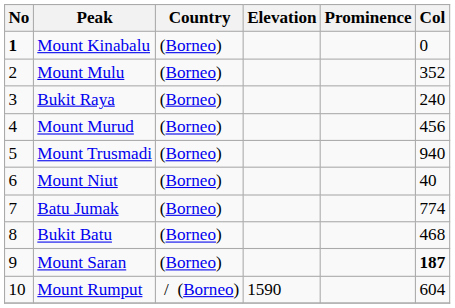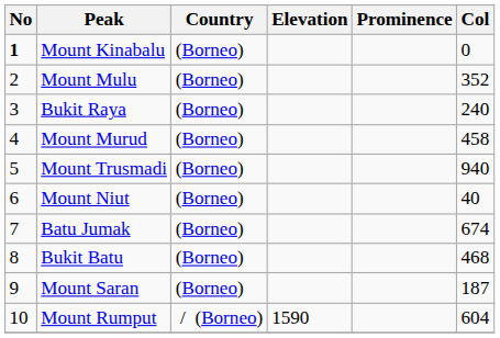Mount Murud | Col: 456 -> 458
Batu Jumak | Col: 774 -> 674
Mount Saran | Col: bold -> normal
